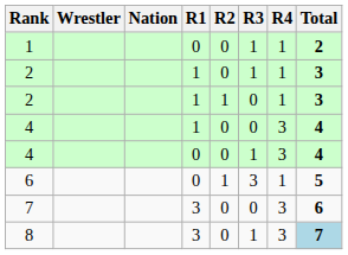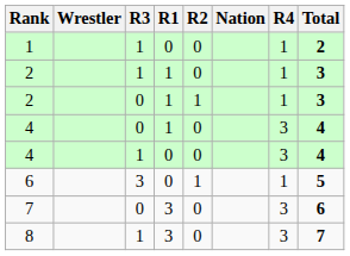columns swapped: Nation <-> R3
8 | Total: lightblue background -> no background
